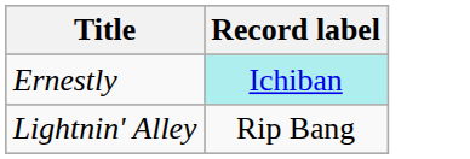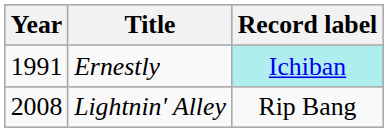+ column: Year | 1991 | 2008
